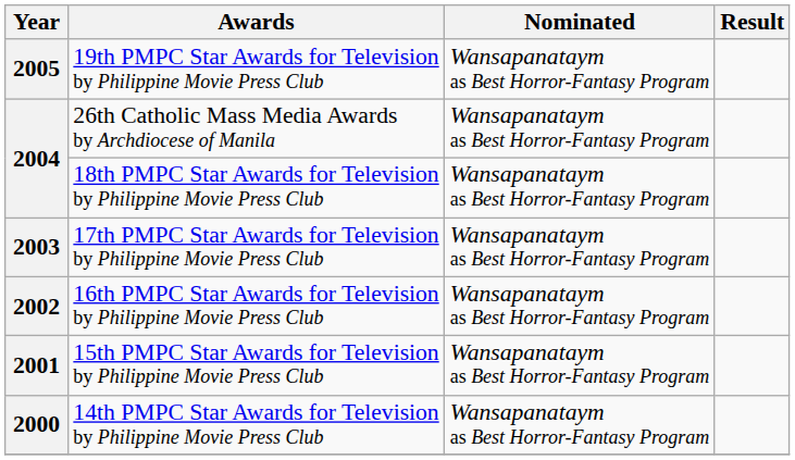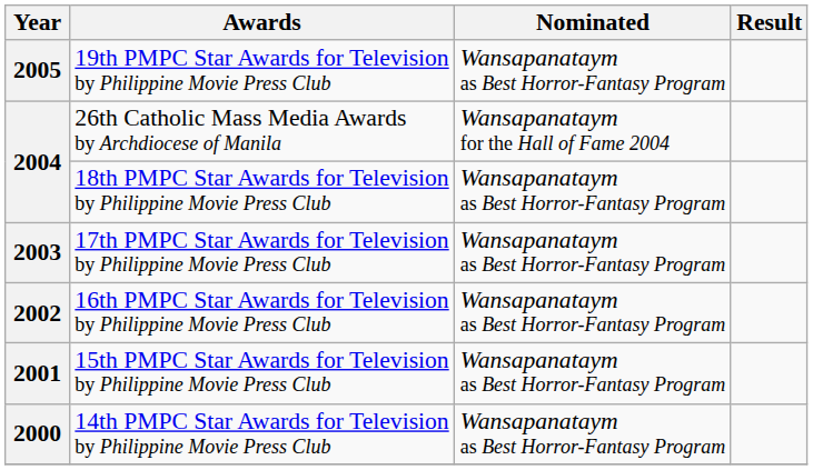26th Catholic Mass Media Awards by Archdiocese of Manila | Nominated: Wansapanataym as Best Horror-Fantasy Program -> Wansapanataym for the Hall of Fame 2004
